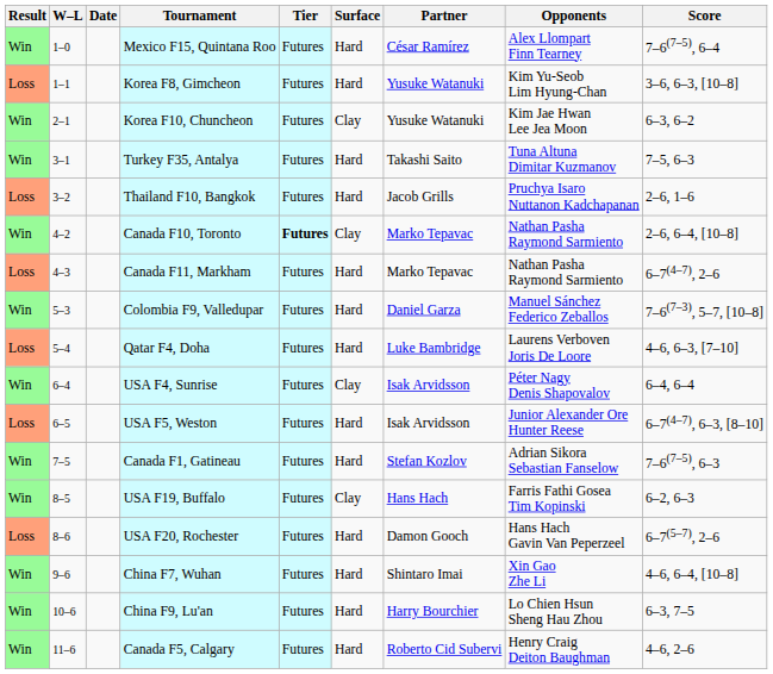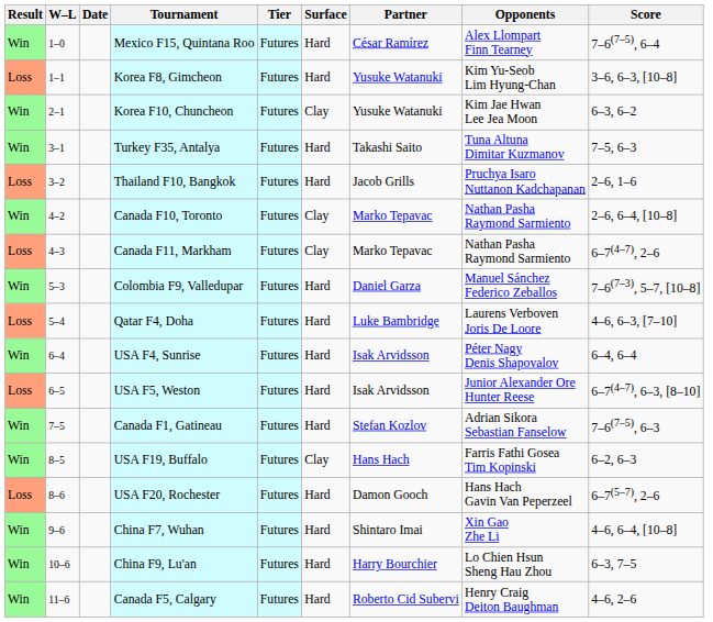Canada F10, Toronto | Tier: bold -> normal
Canada F11, Markham | Surface: Hard -> Clay
USA F4, Sunrise | Surface: Clay -> Hard
